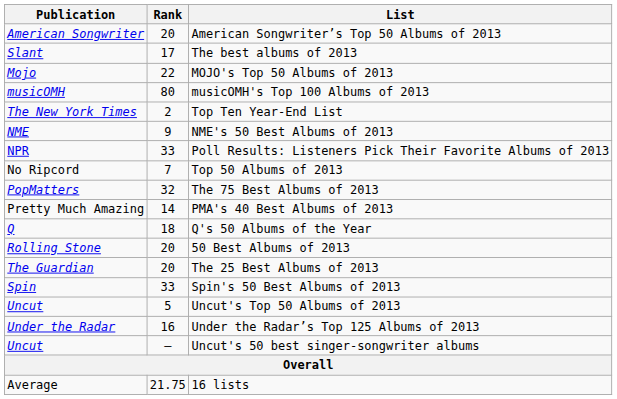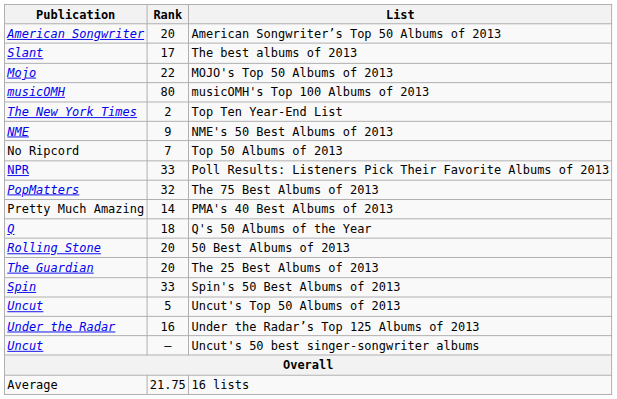rows swapped: Top 50 Albums of 2013 <-> Poll Results: Listeners Pick Their Favorite Albums of 2013
